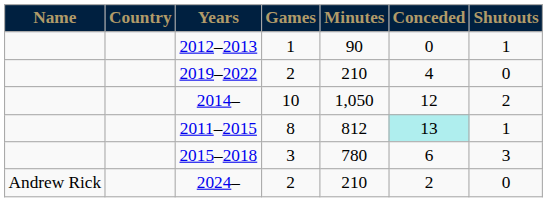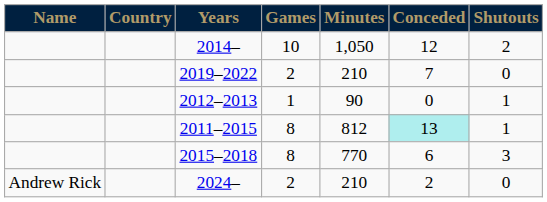rows swapped: 2014– <-> 2012–2013
2019–2022 | Conceded: 4 -> 7
2015–2018 | Games: 3 -> 8
2015–2018 | Minutes: 780 -> 770
